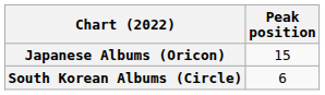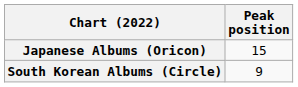South Korean Albums (Circle) | Peak position: 6 -> 9
